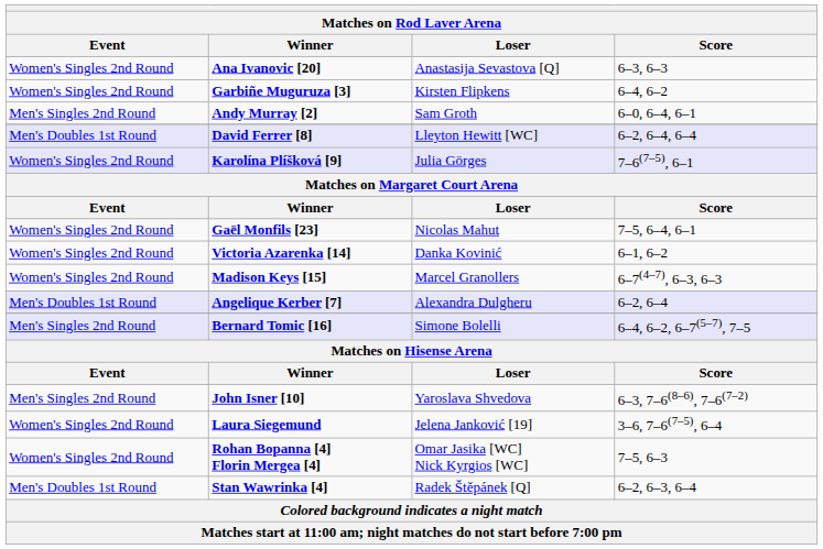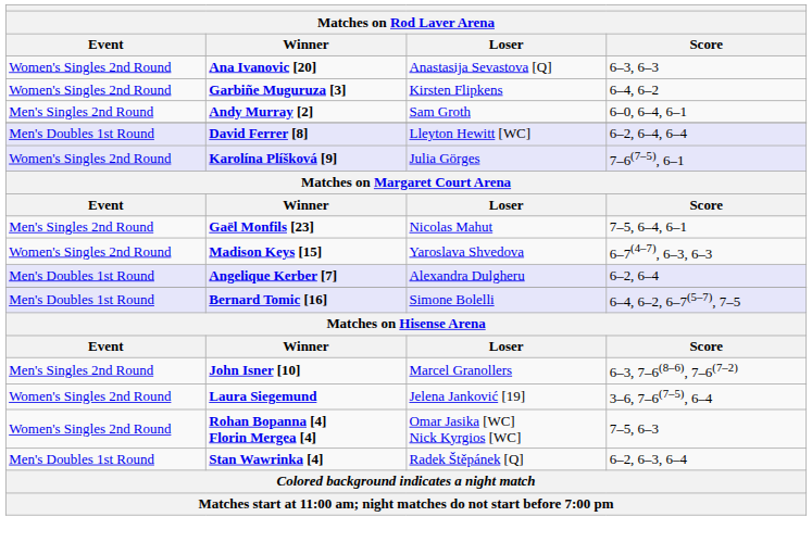Gaël Monfils [23] | Event: Women's Singles 2nd Round -> Men's Singles 2nd Round
- row: Women's Singles 2nd Round | Victoria Azarenka [14] | Danka Kovinić | 6–1, 6–2
Madison Keys [15] | Loser: Marcel Granollers -> Yaroslava Shvedova
Bernard Tomic [16] | Event: Men's Singles 2nd Round -> Men's Doubles 1st Round
John Isner [10] | Loser: Yaroslava Shvedova -> Marcel Granollers
